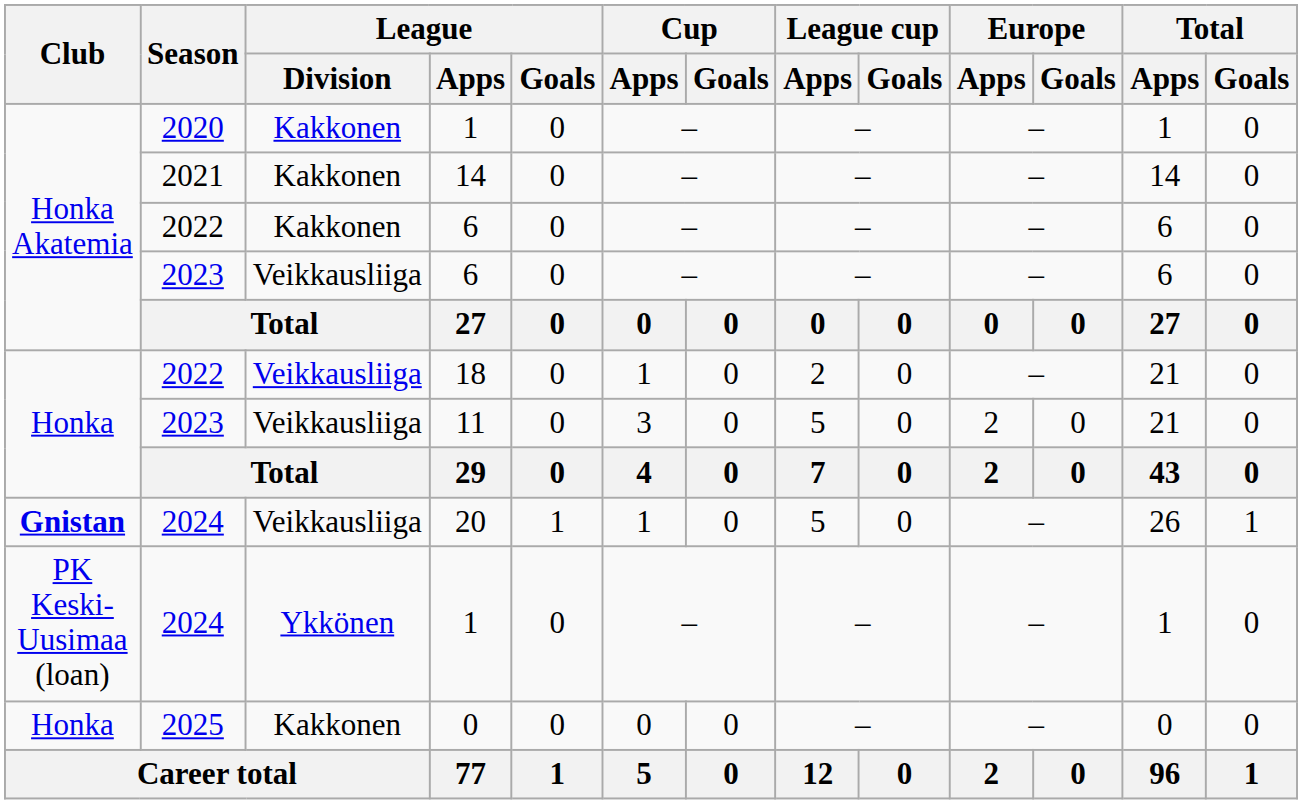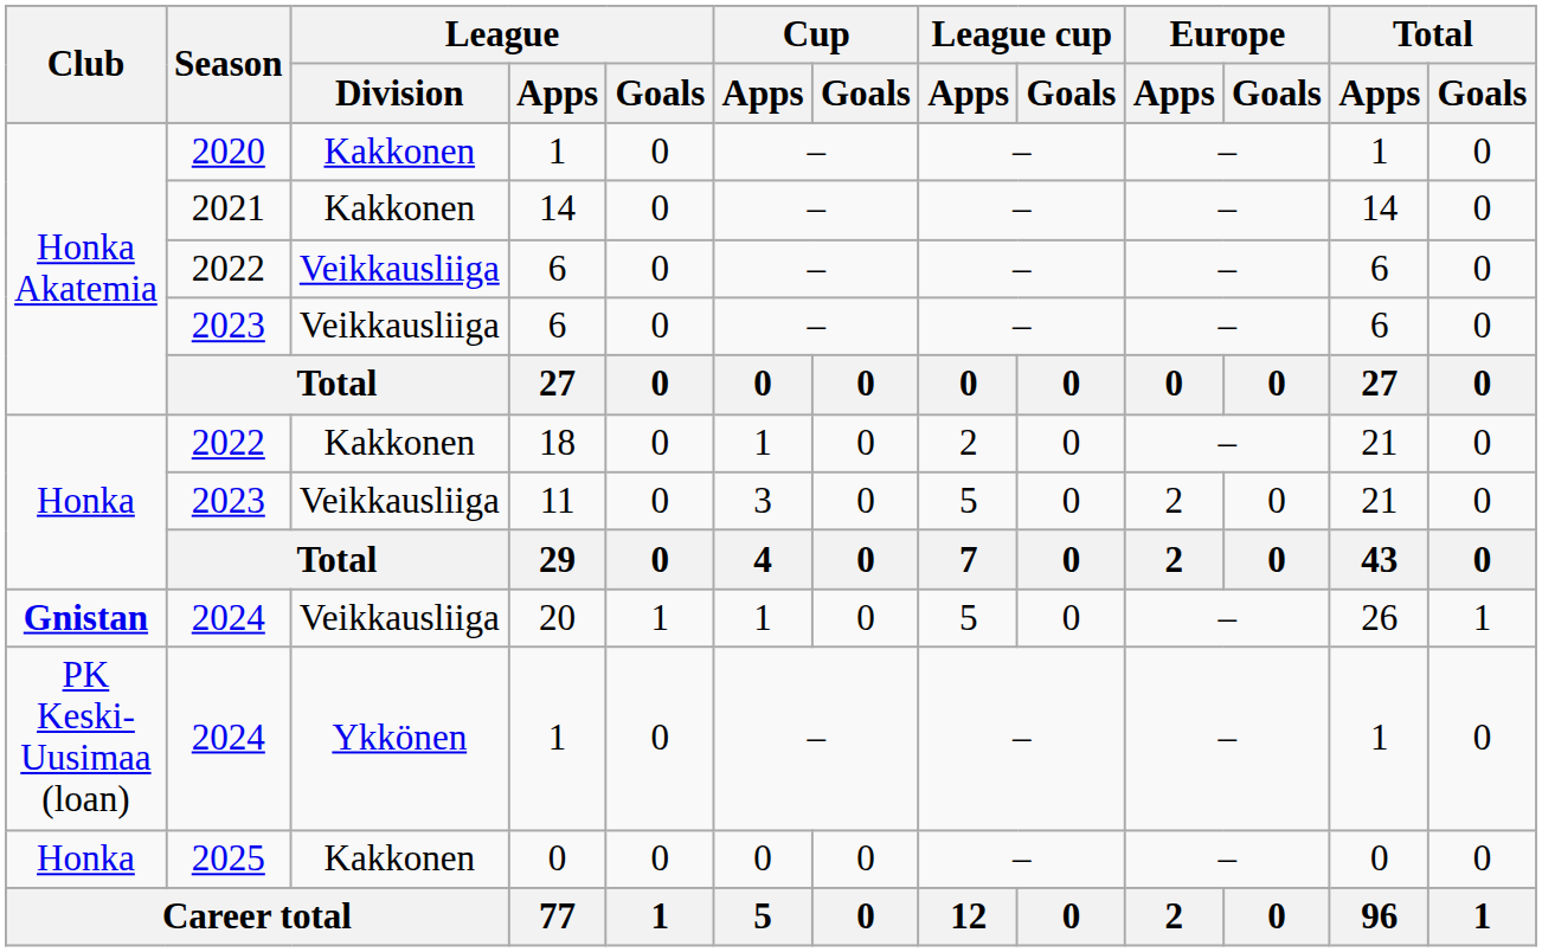2022 / 6 | League / Division: Kakkonen -> Veikkausliiga
18 | League / Division: Veikkausliiga -> Kakkonen
